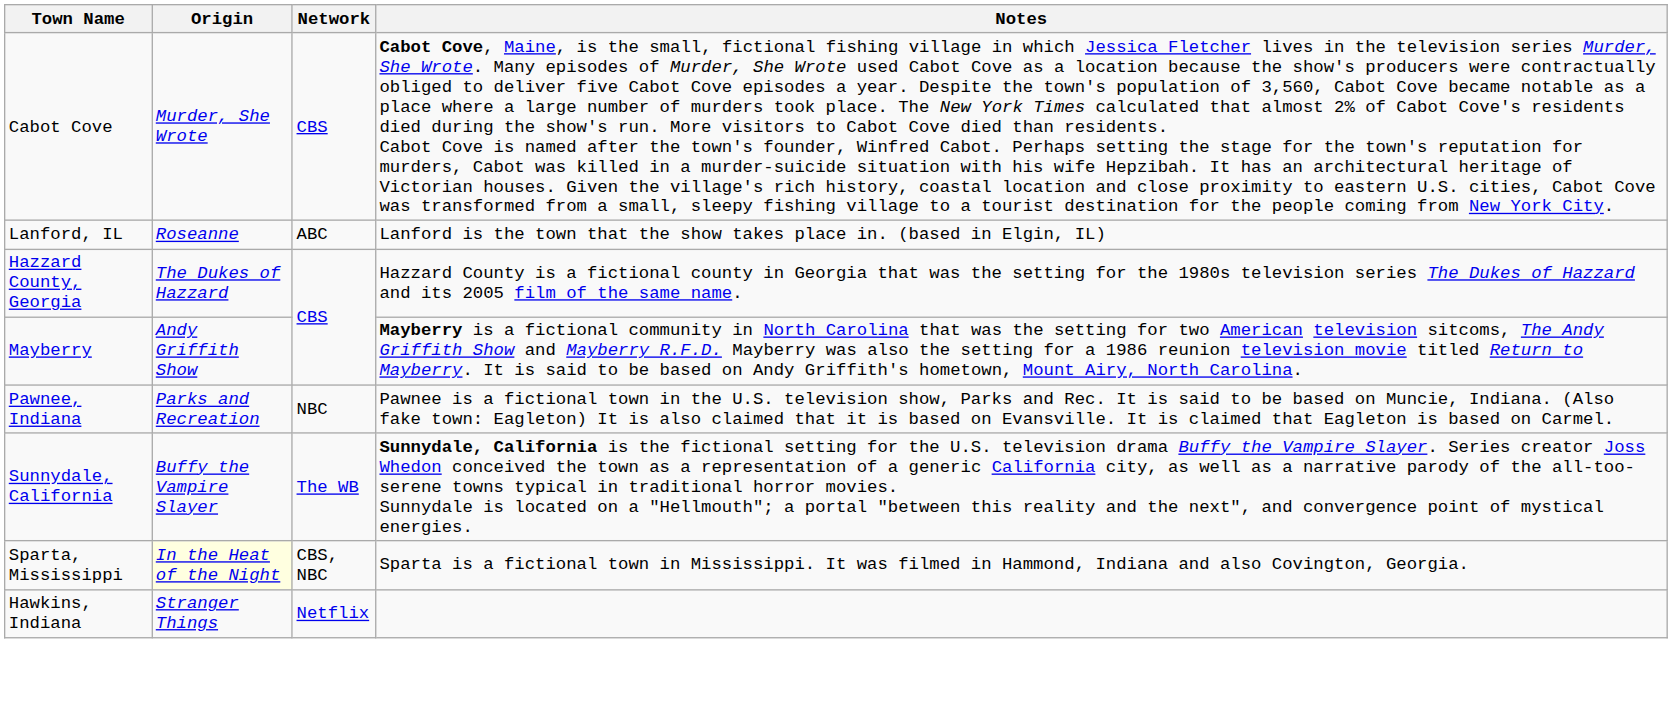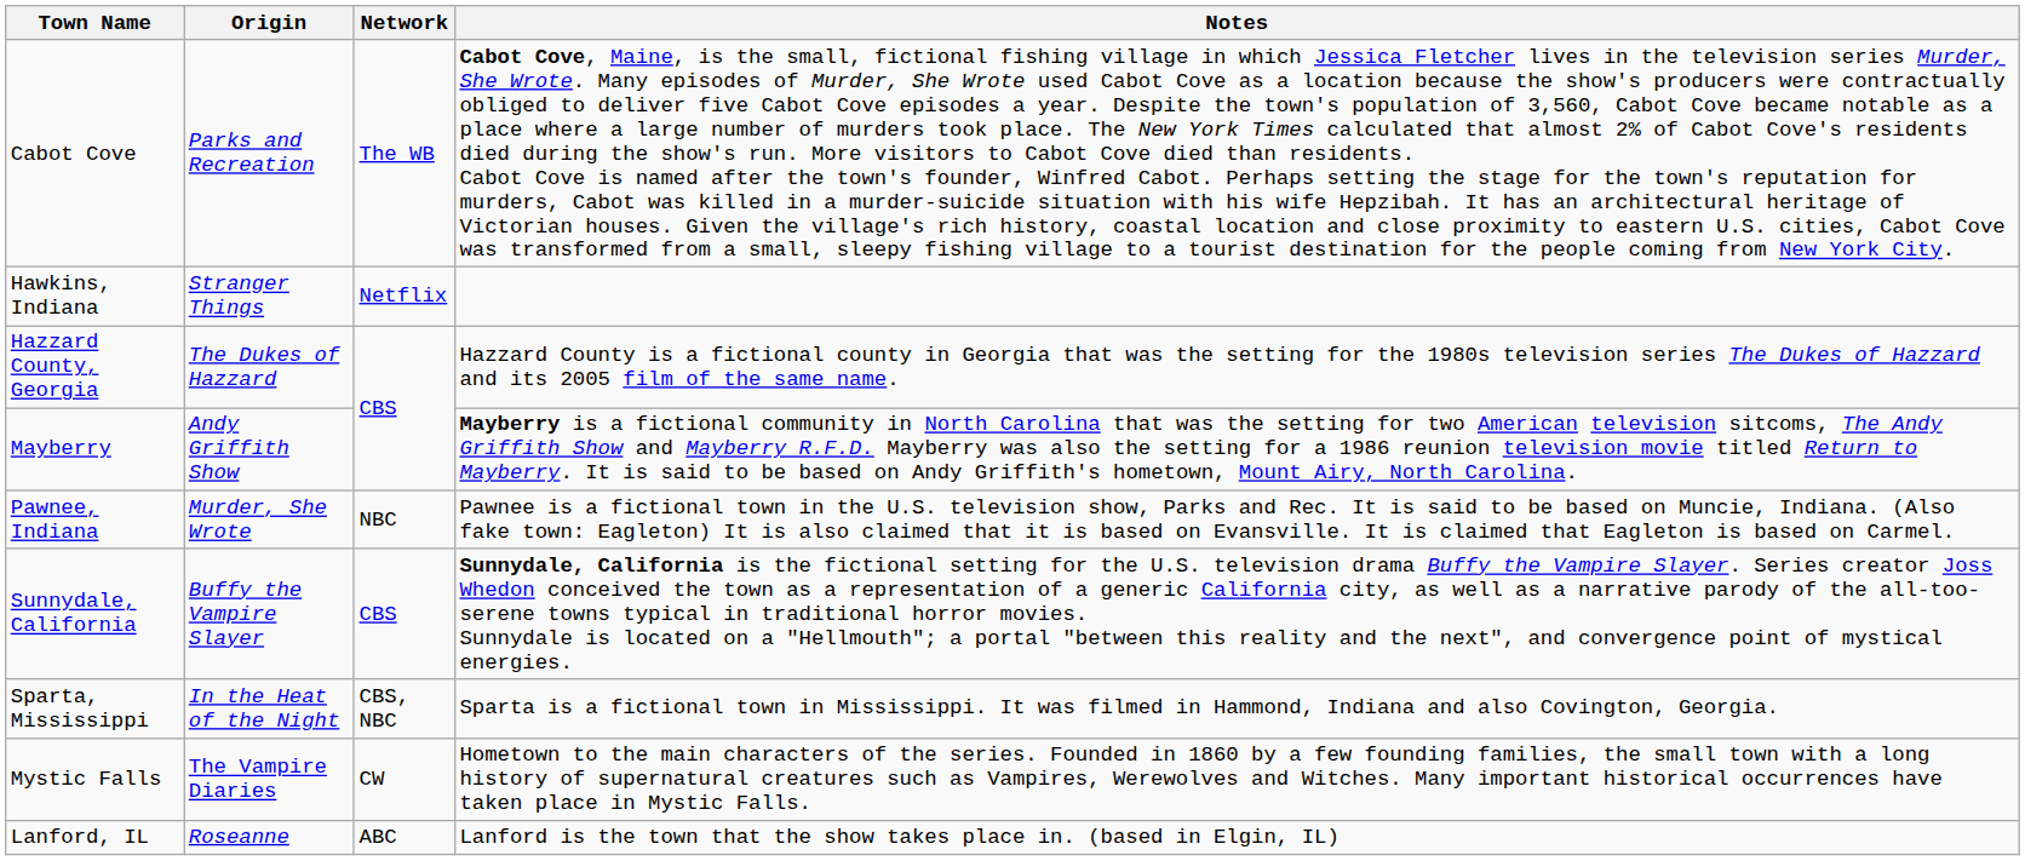Cabot Cove | Origin: Murder, She Wrote -> Parks and Recreation
Cabot Cove | Network: CBS -> The WB
rows swapped: Hawkins, Indiana <-> Lanford, IL
Pawnee, Indiana | Origin: Parks and Recreation -> Murder, She Wrote
Sunnydale, California | Network: The WB -> CBS
Sparta, Mississippi | Origin: lightyellow background -> no background
+ row: Mystic Falls | The Vampire Diaries | CW | Hometown to the main characters of the series. Founded in 1860 by a few founding families, the small town with a long history of supernatural creatures such as Vampires, Werewolves and Witches. Many important historical occurrences have taken place in Mystic Falls.
